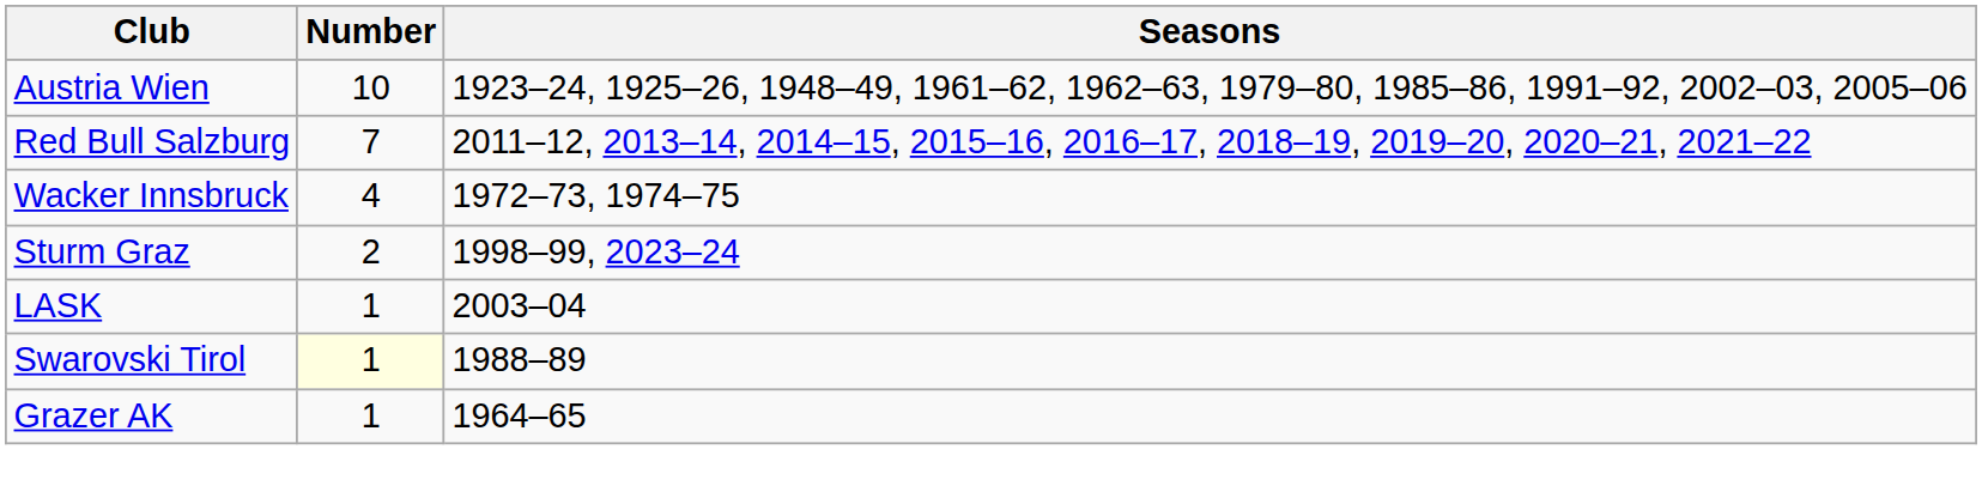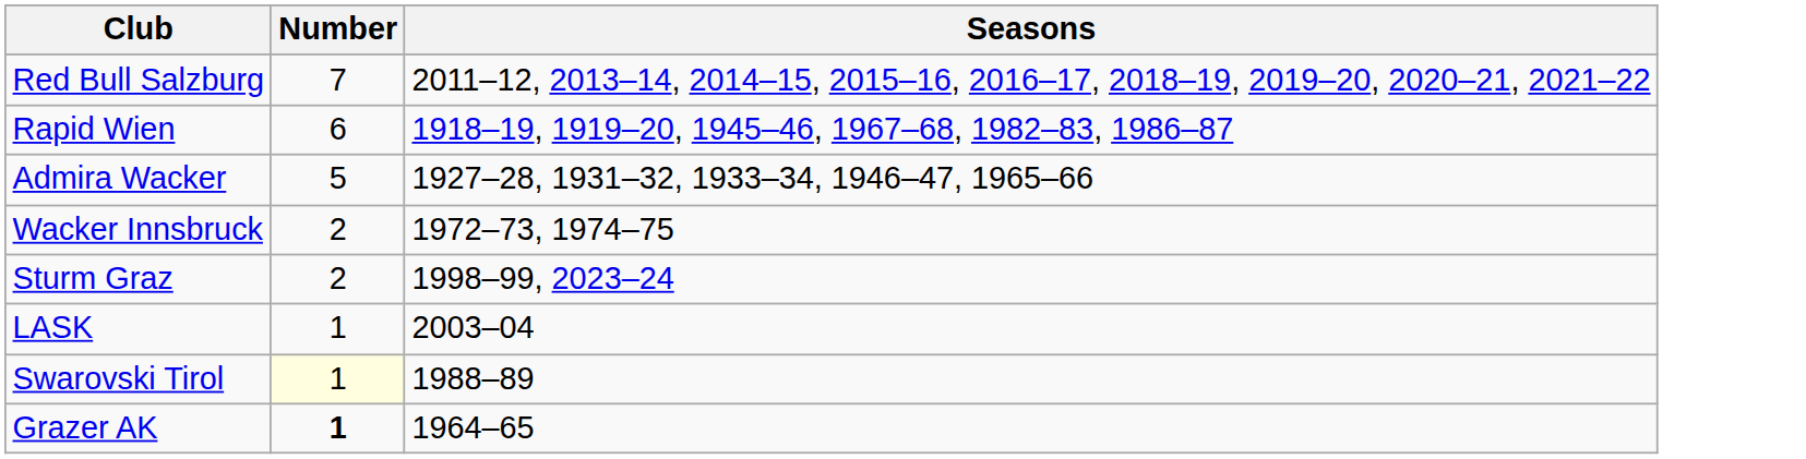- row: Austria Wien | 10 | 1923–24, 1925–26, 1948–49, 1961–62, 1962–63, 1979–80, 1985–86, 1991–92, 2002–03, 2005–06
+ row: Rapid Wien | 6 | 1918–19, 1919–20, 1945–46, 1967–68, 1982–83, 1986–87
+ row: Admira Wacker | 5 | 1927–28, 1931–32, 1933–34, 1946–47, 1965–66
Wacker Innsbruck | Number: 4 -> 2
Grazer AK | Number: normal -> bold
